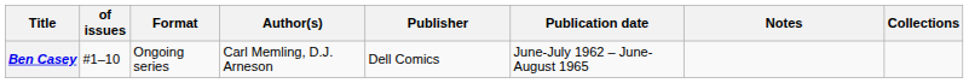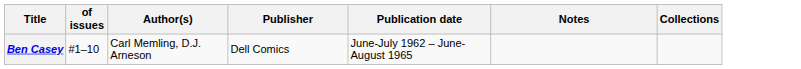- column: Format | Ongoing series
